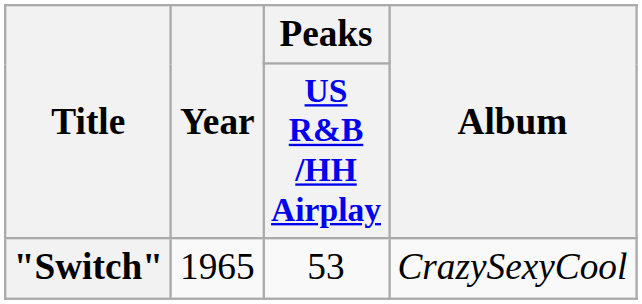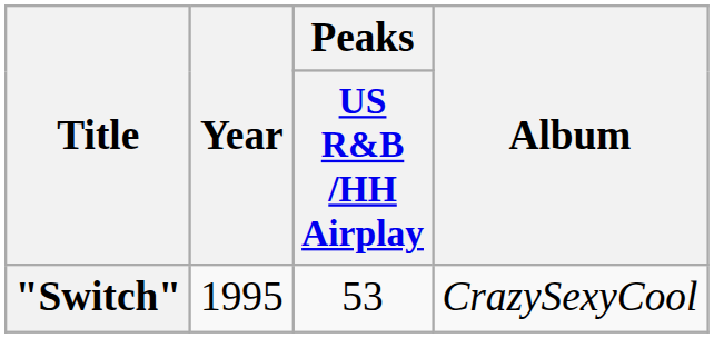"Switch" | Year: 1965 -> 1995
